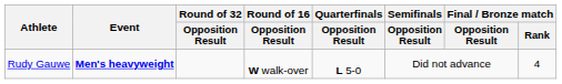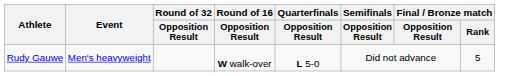Rudy Gauwe | Event: bold -> normal
Rudy Gauwe | Final / Bronze match / Rank: 4 -> 5
